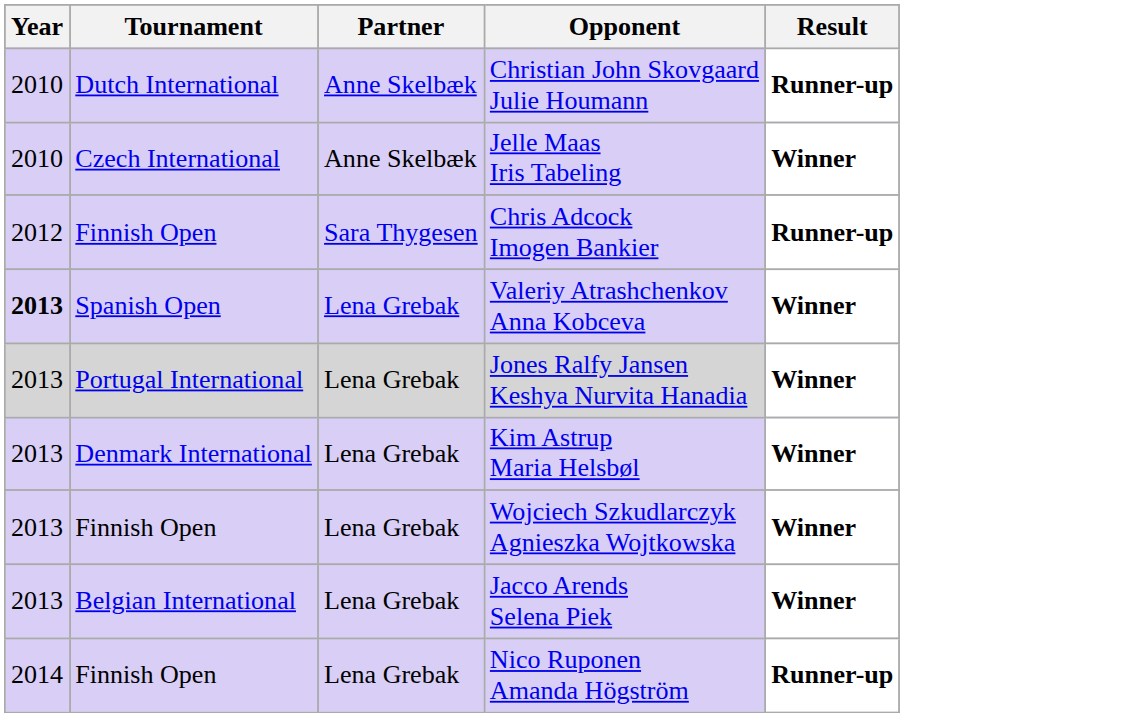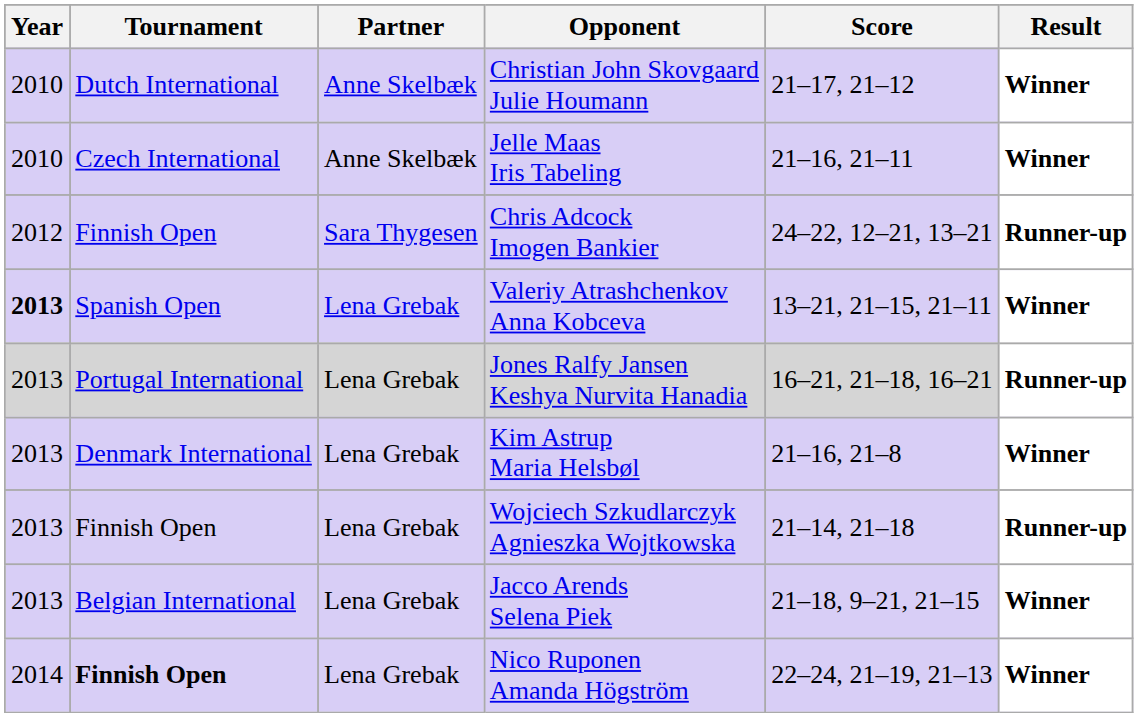+ column: Score | 21–17, 21–12 | 21–16, 21–11 | 24–22, 12–21, 13–21 | 13–21, 21–15, 21–11 | 16–21, 21–18, 16–21 | 21–16, 21–8 | 21–14, 21–18 | 21–18, 9–21, 21–15 | 22–24, 21–19, 21–13
Christian John Skovgaard Julie Houmann | Result: Runner-up -> Winner
Jones Ralfy Jansen Keshya Nurvita Hanadia | Result: Winner -> Runner-up
Wojciech Szkudlarczyk Agnieszka Wojtkowska | Result: Winner -> Runner-up
Nico Ruponen Amanda Högström | Tournament: normal -> bold
Nico Ruponen Amanda Högström | Result: Runner-up -> Winner
